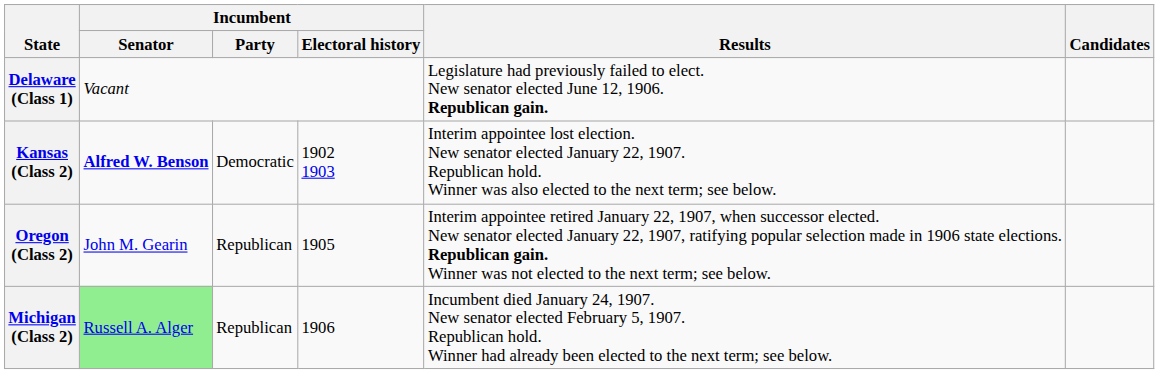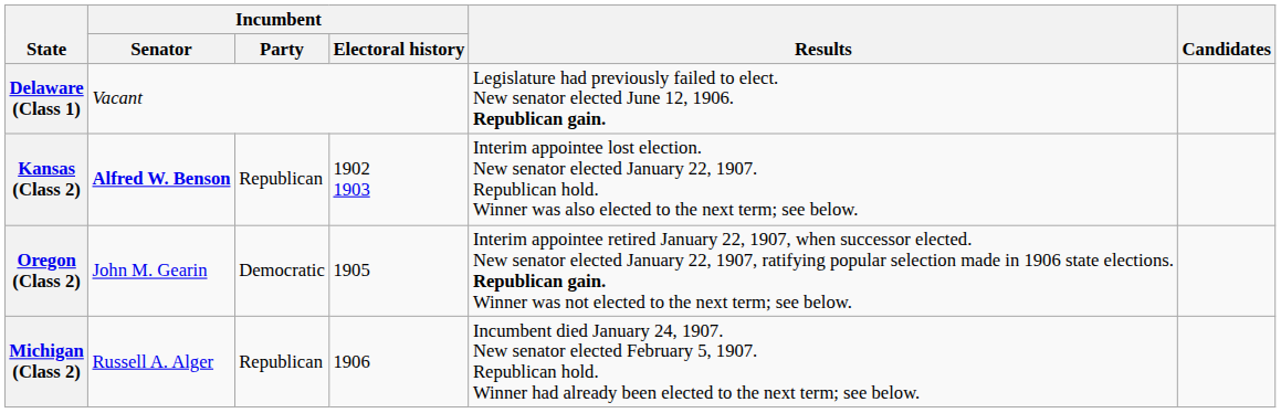Kansas (Class 2) | Incumbent / Party: Democratic -> Republican
Oregon (Class 2) | Incumbent / Party: Republican -> Democratic
Michigan (Class 2) | Incumbent / Senator: lightgreen background -> no background
